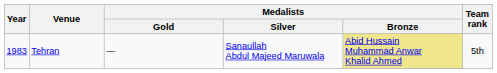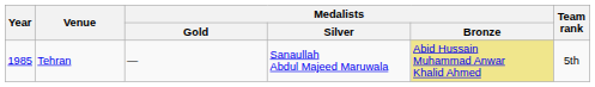Tehran | Year: 1983 -> 1985
